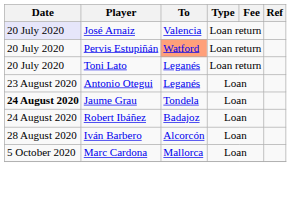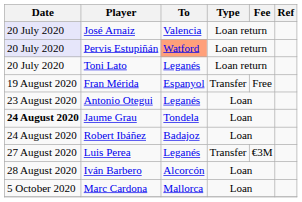Pervis Estupiñán | Date: no background -> lavender background
+ row: 19 August 2020 | Fran Mérida | Espanyol | Transfer | Free
+ row: 27 August 2020 | Luis Perea | Leganés | Transfer | €3M
